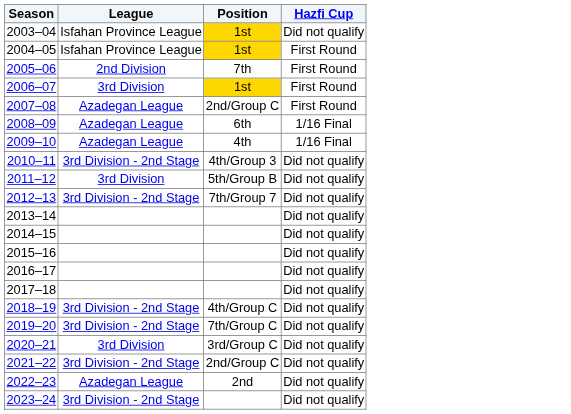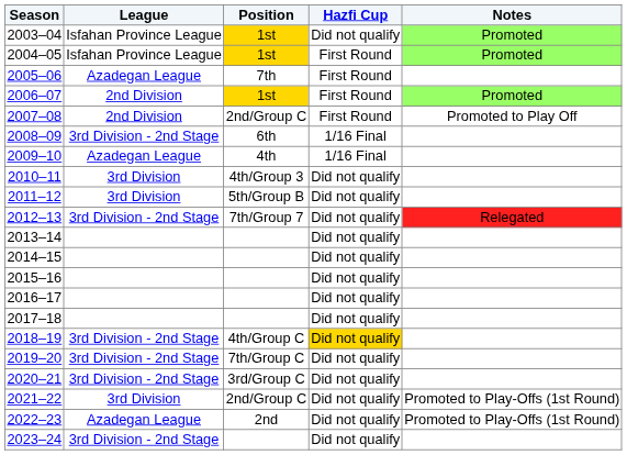+ column: Notes | Promoted | Promoted | Promoted | Promoted to Play Off | Relegated | Promoted to Play-Offs (1st Round) | Promoted to Play-Offs (1st Round)
2005–06 | League: 2nd Division -> Azadegan League
2006–07 | League: 3rd Division -> 2nd Division
2007–08 | League: Azadegan League -> 2nd Division
2008–09 | League: Azadegan League -> 3rd Division - 2nd Stage
2010–11 | League: 3rd Division - 2nd Stage -> 3rd Division
2018–19 | Hazfi Cup: no background -> gold background
2020–21 | League: 3rd Division -> 3rd Division - 2nd Stage
2021–22 | League: 3rd Division - 2nd Stage -> 3rd Division
